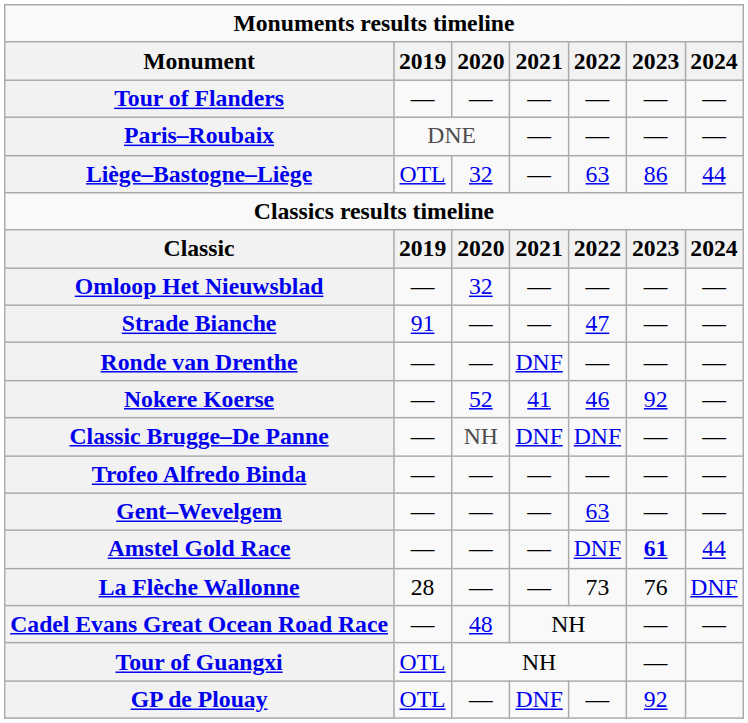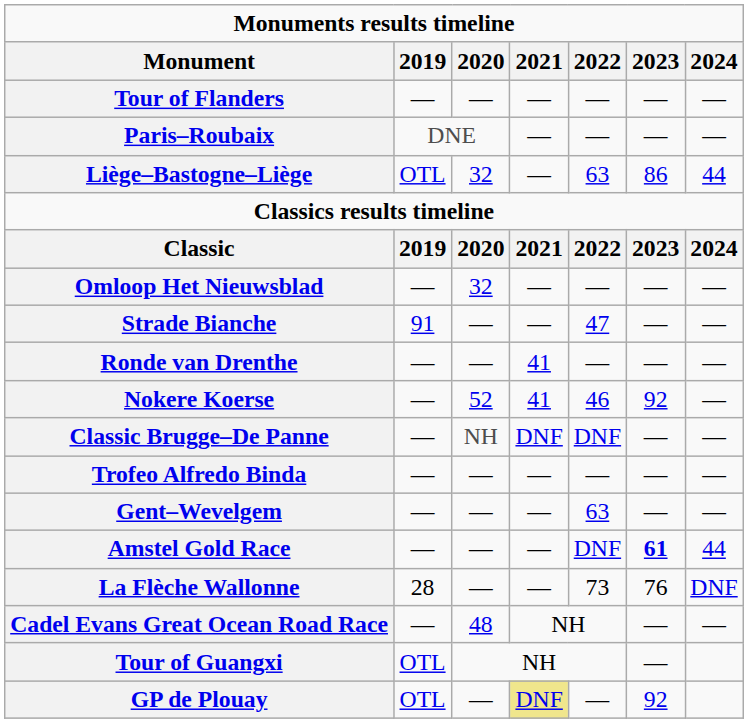Ronde van Drenthe | 2021: DNF -> 41
GP de Plouay | 2021: no background -> khaki background
